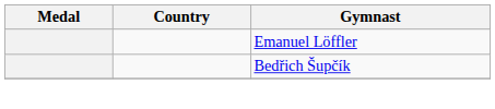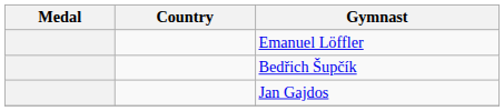+ row: Jan Gajdos
